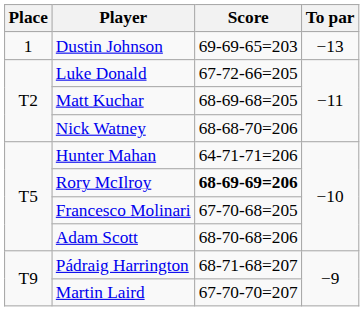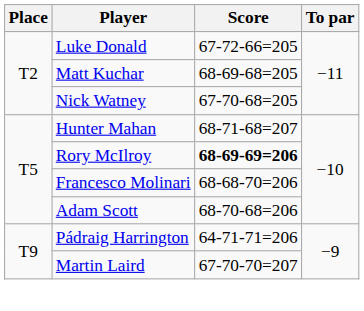- row: 1 | Dustin Johnson | 69-69-65=203 | −13
Nick Watney | Score: 68-68-70=206 -> 67-70-68=205
Hunter Mahan | Score: 64-71-71=206 -> 68-71-68=207
Francesco Molinari | Score: 67-70-68=205 -> 68-68-70=206
Pádraig Harrington | Score: 68-71-68=207 -> 64-71-71=206
